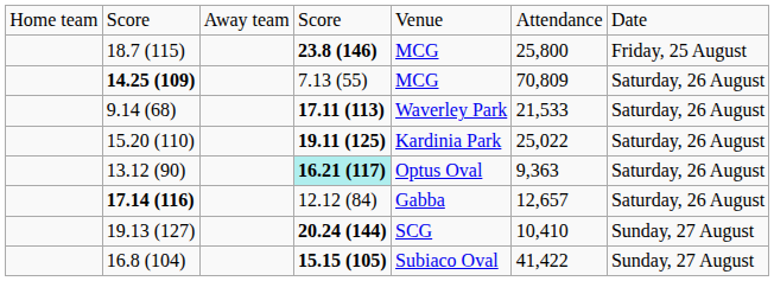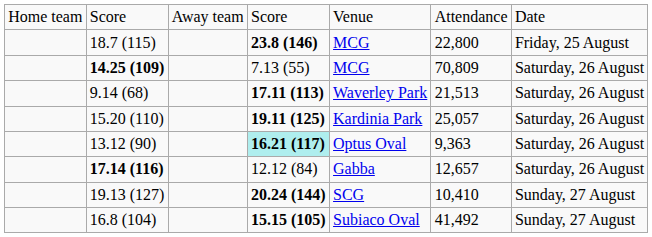18.7 (115) | column 6: 25,800 -> 22,800
9.14 (68) | column 6: 21,533 -> 21,513
15.20 (110) | column 6: 25,022 -> 25,057
16.8 (104) | column 6: 41,422 -> 41,492
